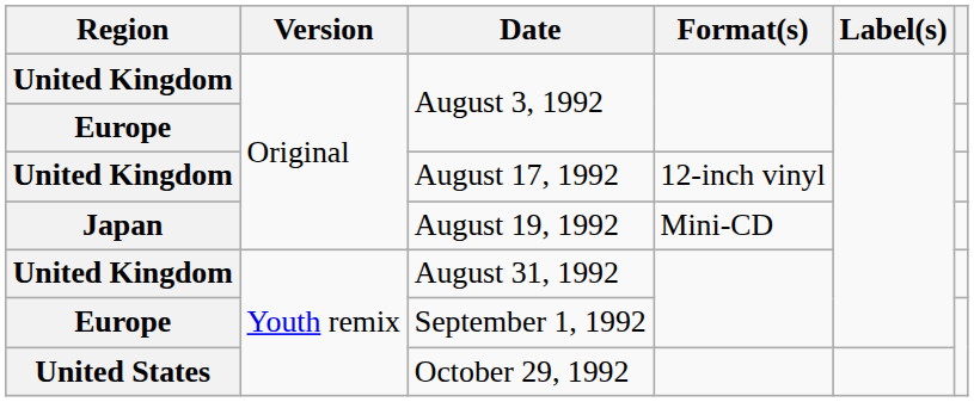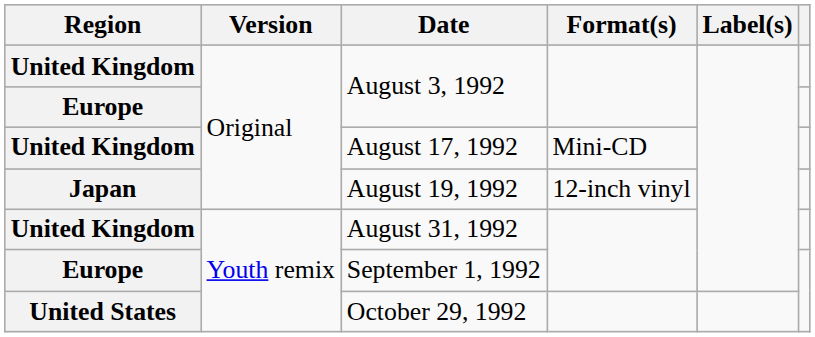August 17, 1992 | Format(s): 12-inch vinyl -> Mini-CD
August 19, 1992 | Format(s): Mini-CD -> 12-inch vinyl
